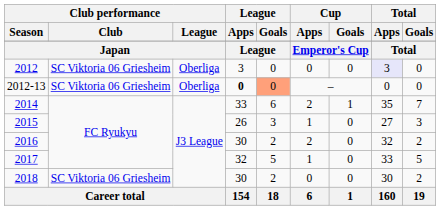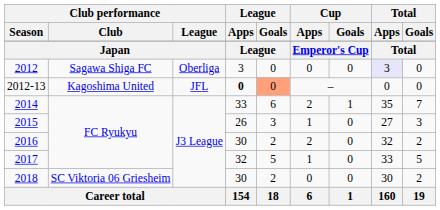2012 | Club performance / Club: SC Viktoria 06 Griesheim -> Sagawa Shiga FC
2012-13 | Club performance / Club: SC Viktoria 06 Griesheim -> Kagoshima United
2012-13 | Club performance / League: Oberliga -> JFL
